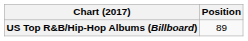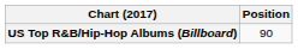US Top R&B/Hip-Hop Albums (Billboard) | Position: 89 -> 90
